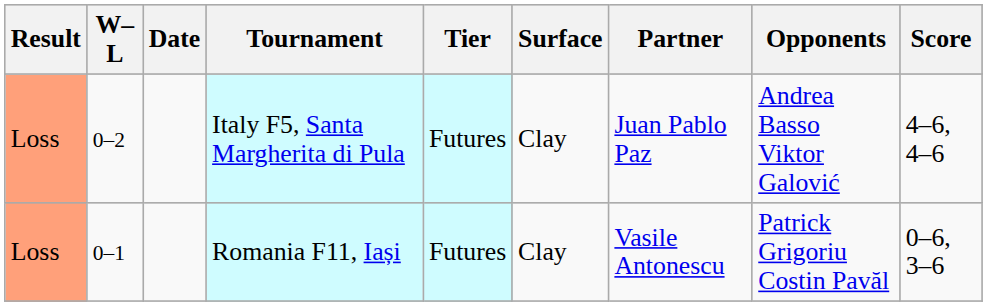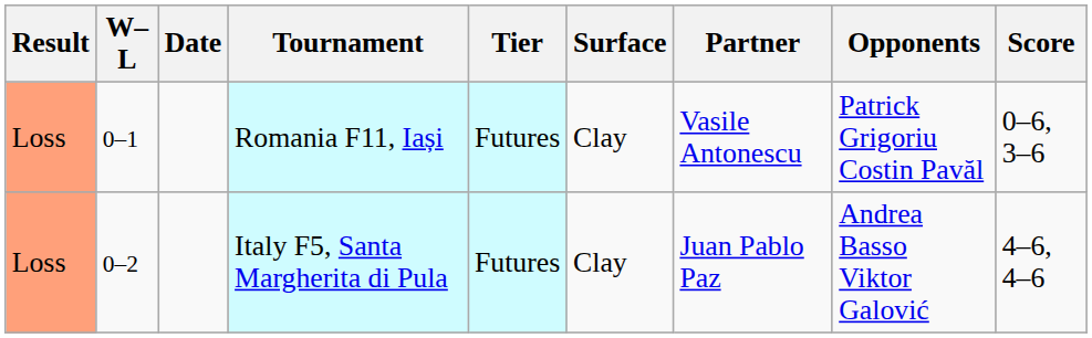rows swapped: Romania F11, Iași <-> Italy F5, Santa Margherita di Pula
